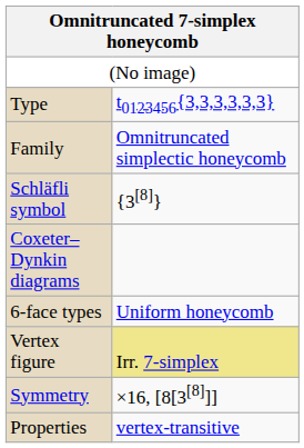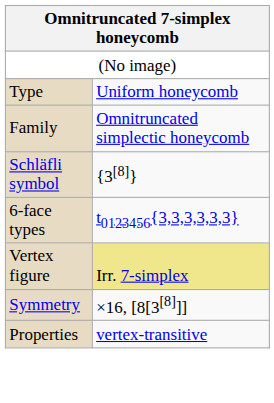Type | column 2: t0123456{3,3,3,3,3,3} -> Uniform honeycomb
- row: Coxeter–Dynkin diagrams
6-face types | column 2: Uniform honeycomb -> t0123456{3,3,3,3,3,3}
